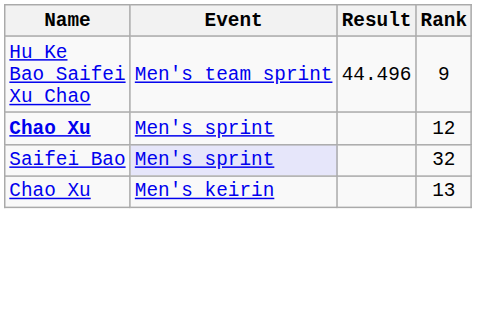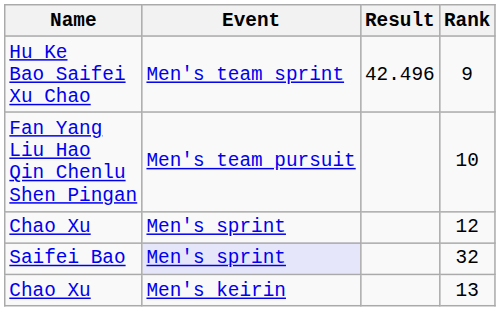9 | Result: 44.496 -> 42.496
+ row: Fan Yang Liu Hao Qin Chenlu Shen Pingan | Men's team pursuit | 10
12 | Name: bold -> normal
